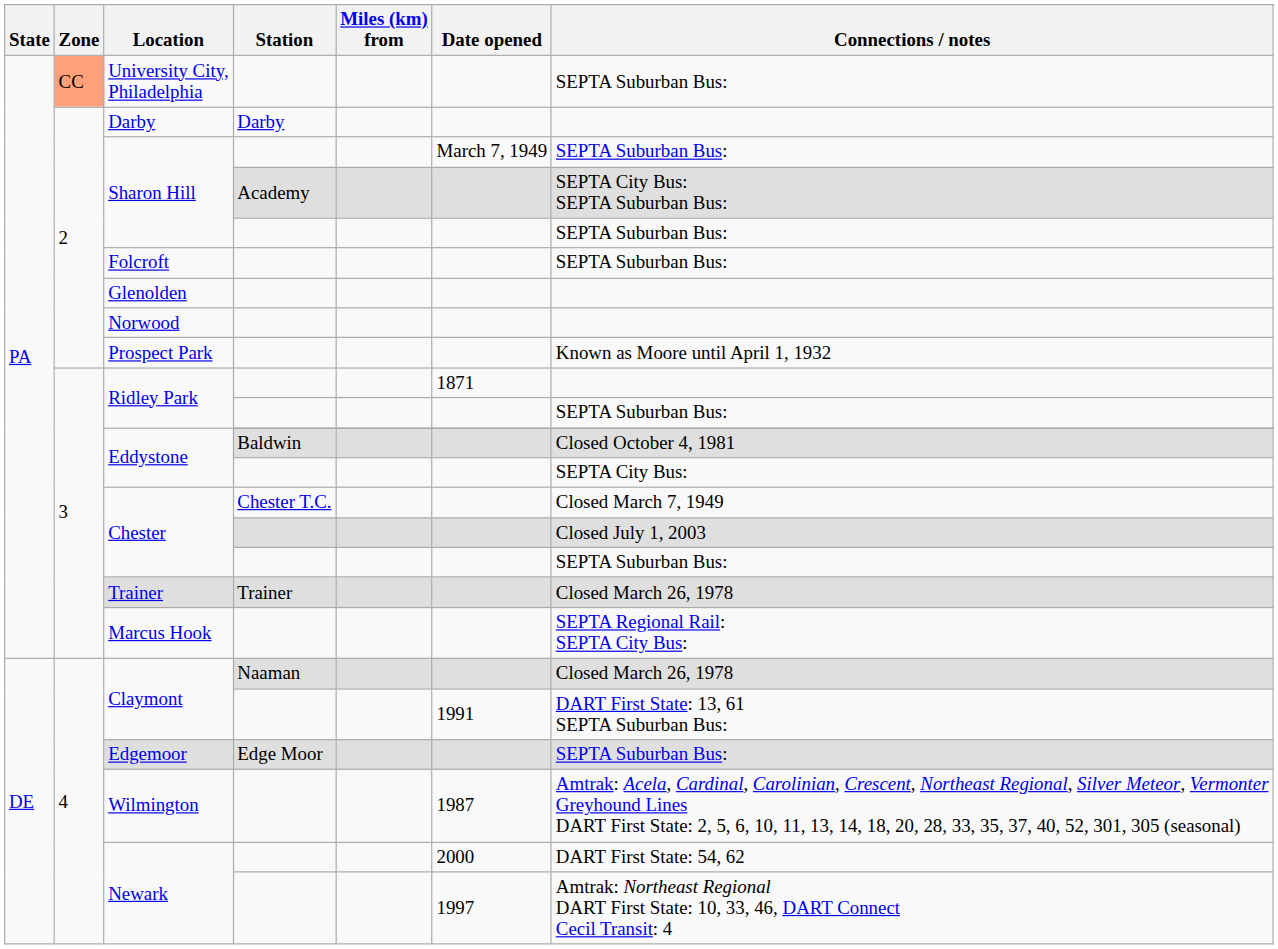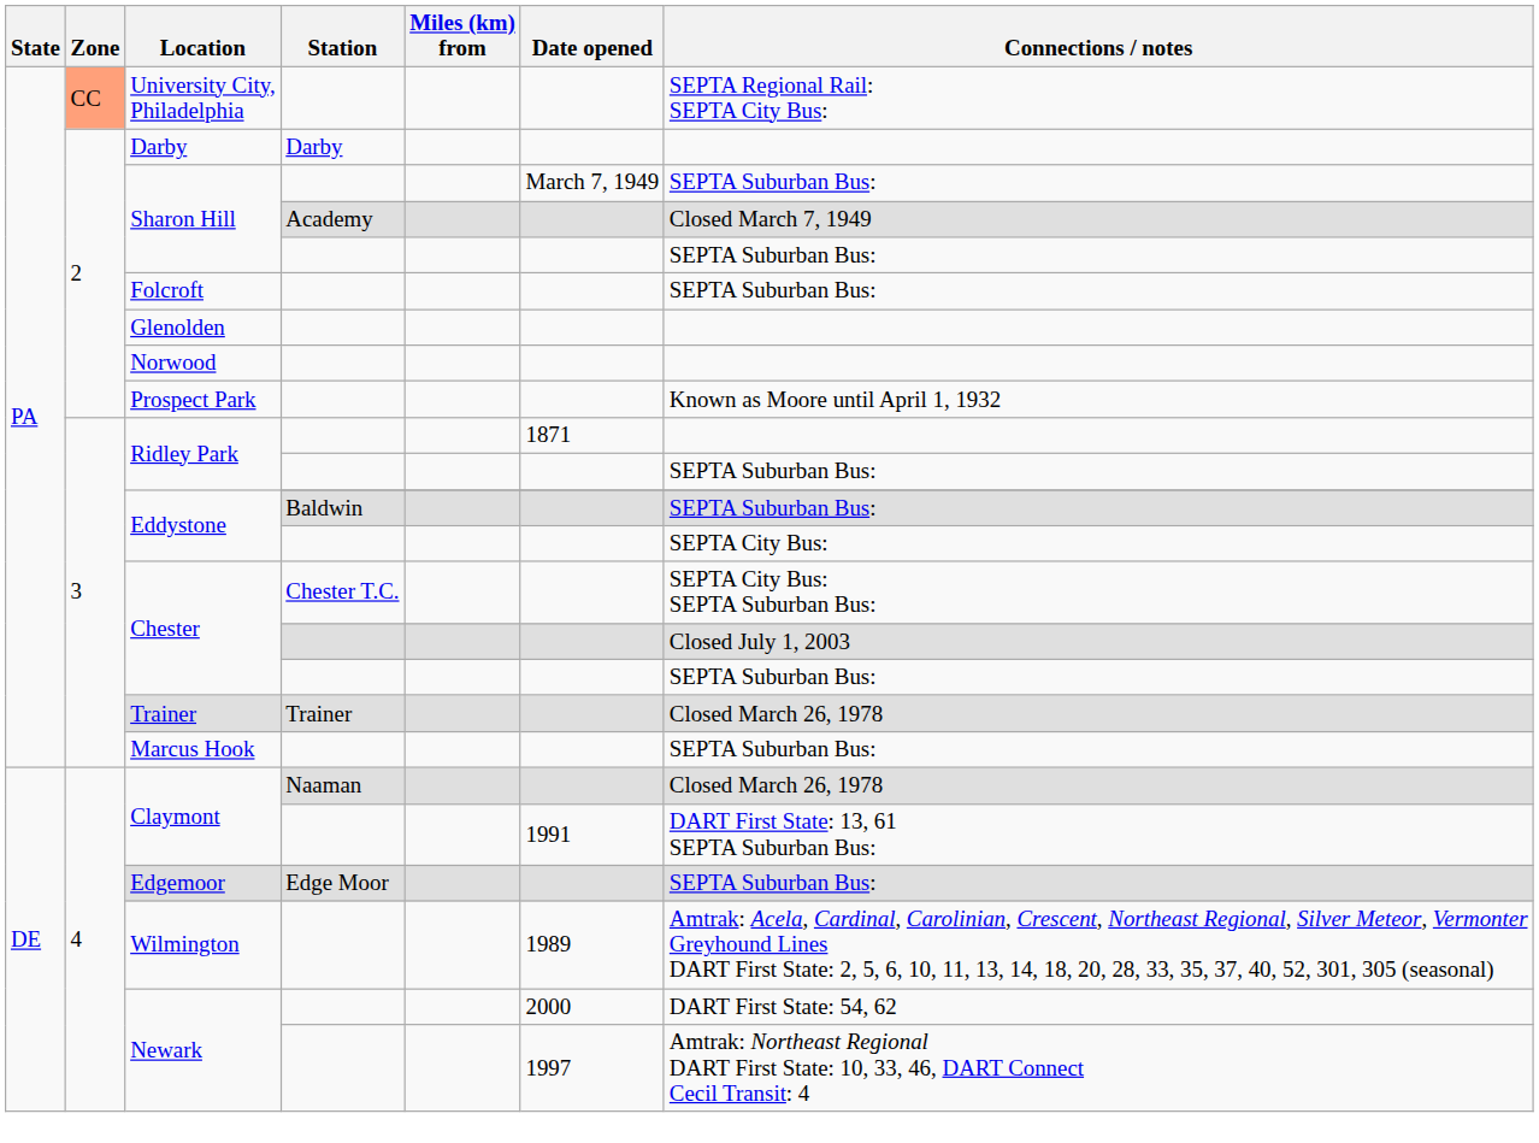University City, Philadelphia | Connections / notes: SEPTA Suburban Bus: -> SEPTA Regional Rail: SEPTA City Bus:
Sharon Hill / Academy | Connections / notes: SEPTA City Bus: SEPTA Suburban Bus: -> Closed March 7, 1949
Eddystone / Baldwin | Connections / notes: Closed October 4, 1981 -> SEPTA Suburban Bus:
Chester / Chester T.C. | Connections / notes: Closed March 7, 1949 -> SEPTA City Bus: SEPTA Suburban Bus:
Marcus Hook | Connections / notes: SEPTA Regional Rail: SEPTA City Bus: -> SEPTA Suburban Bus:
Wilmington | Date opened: 1987 -> 1989
